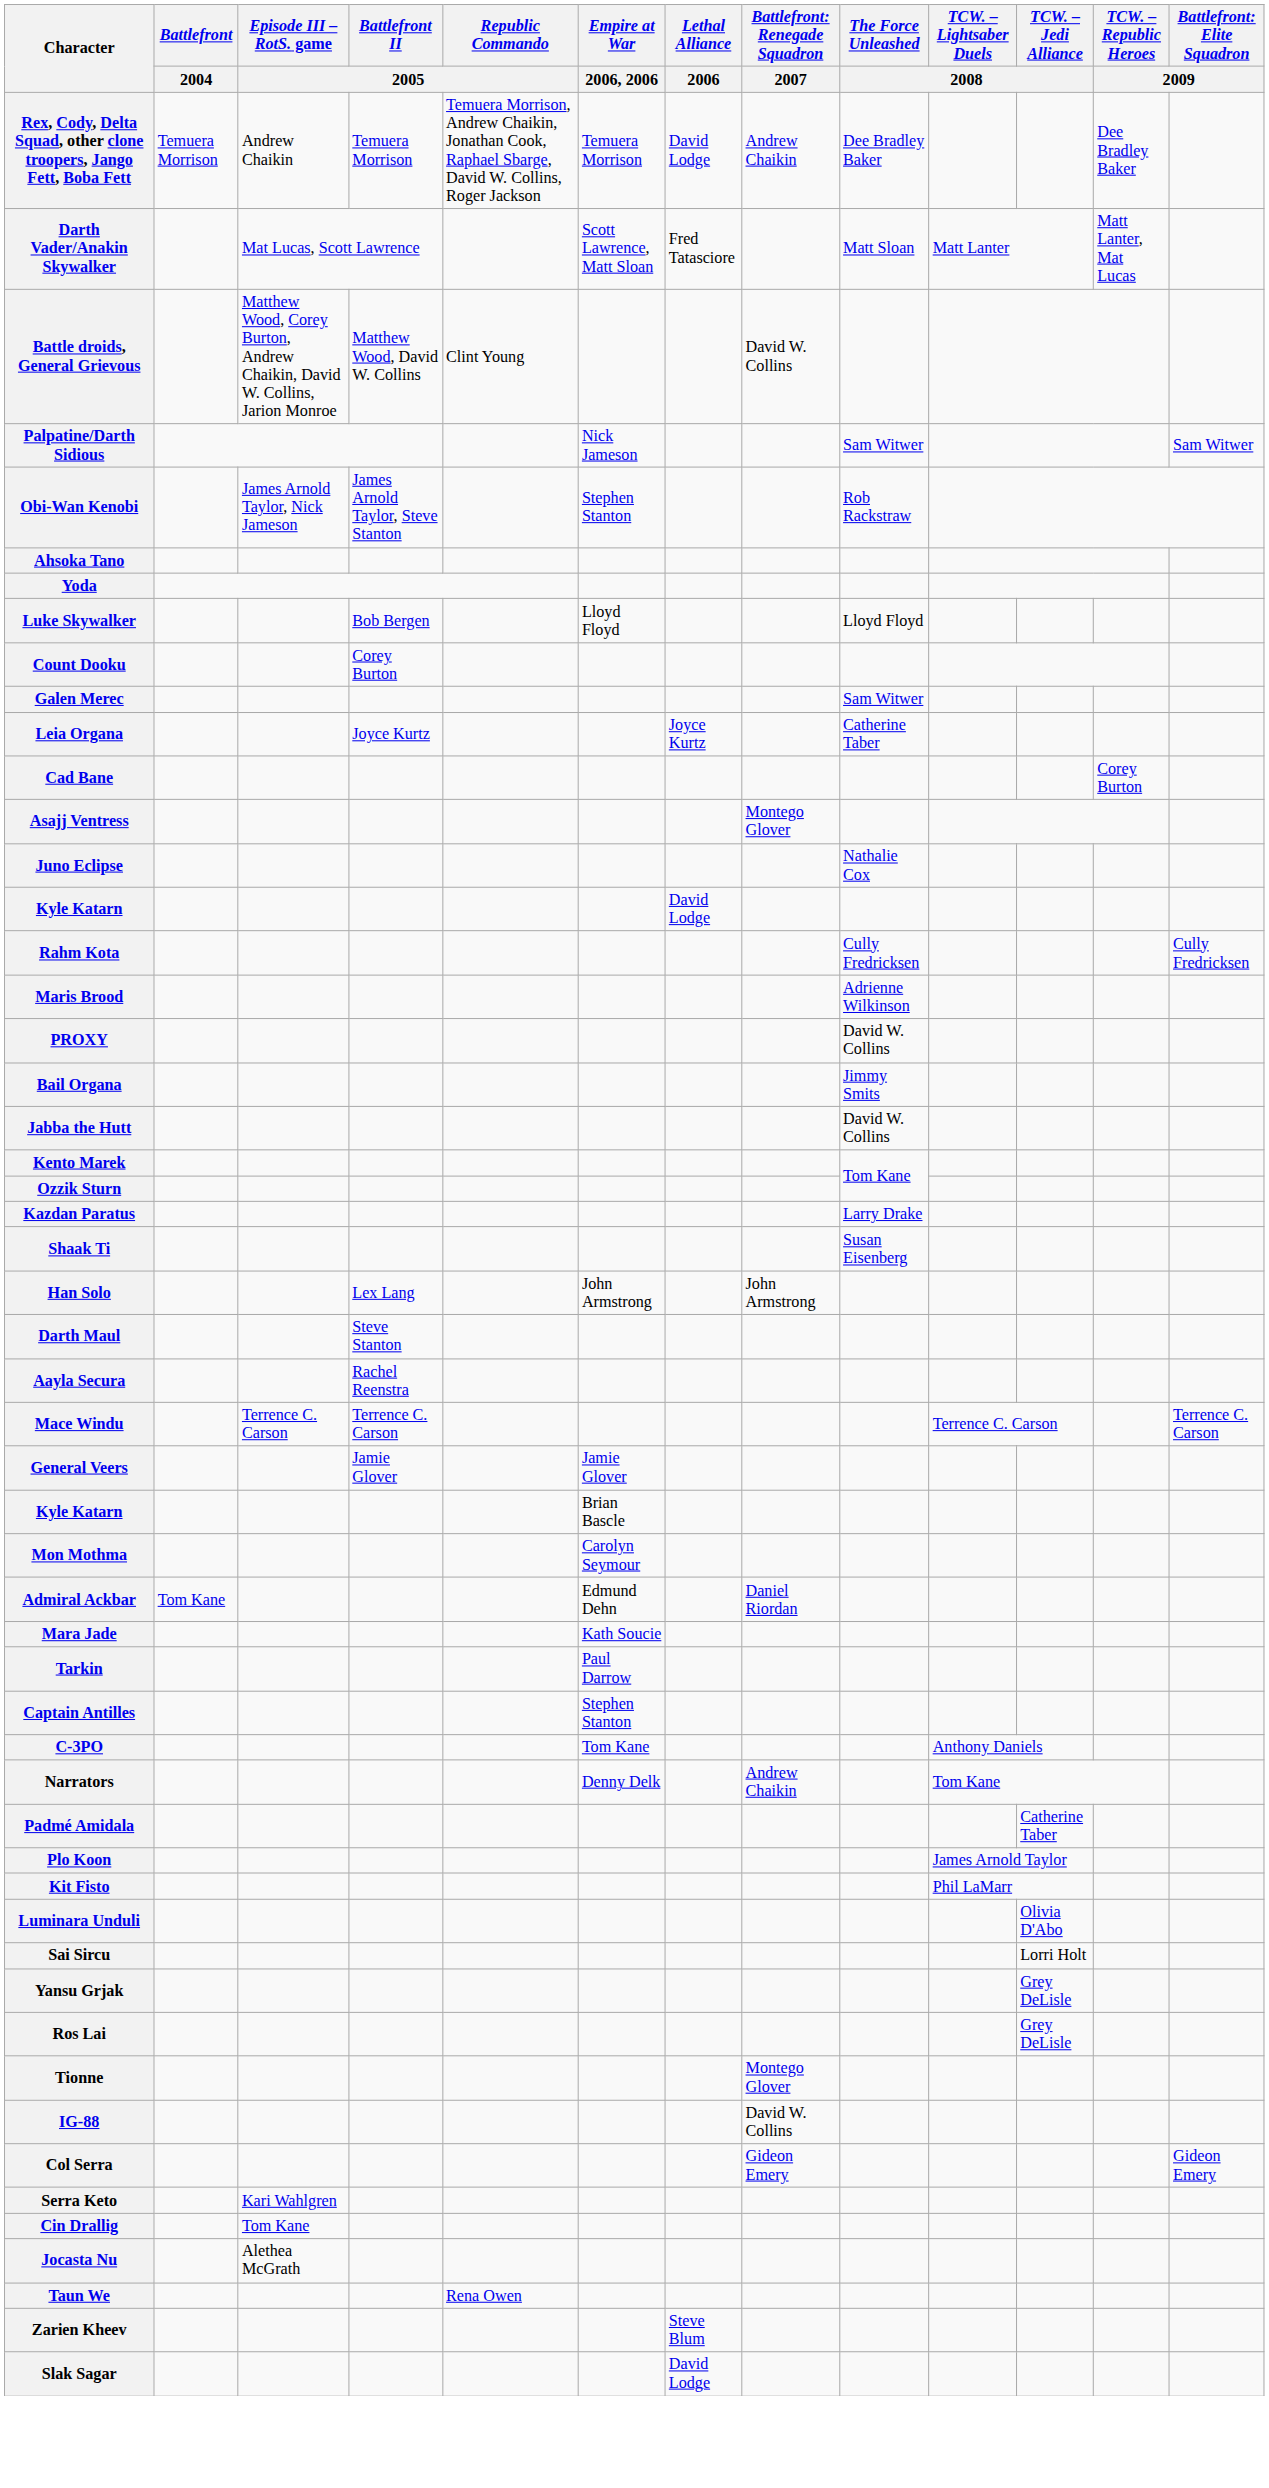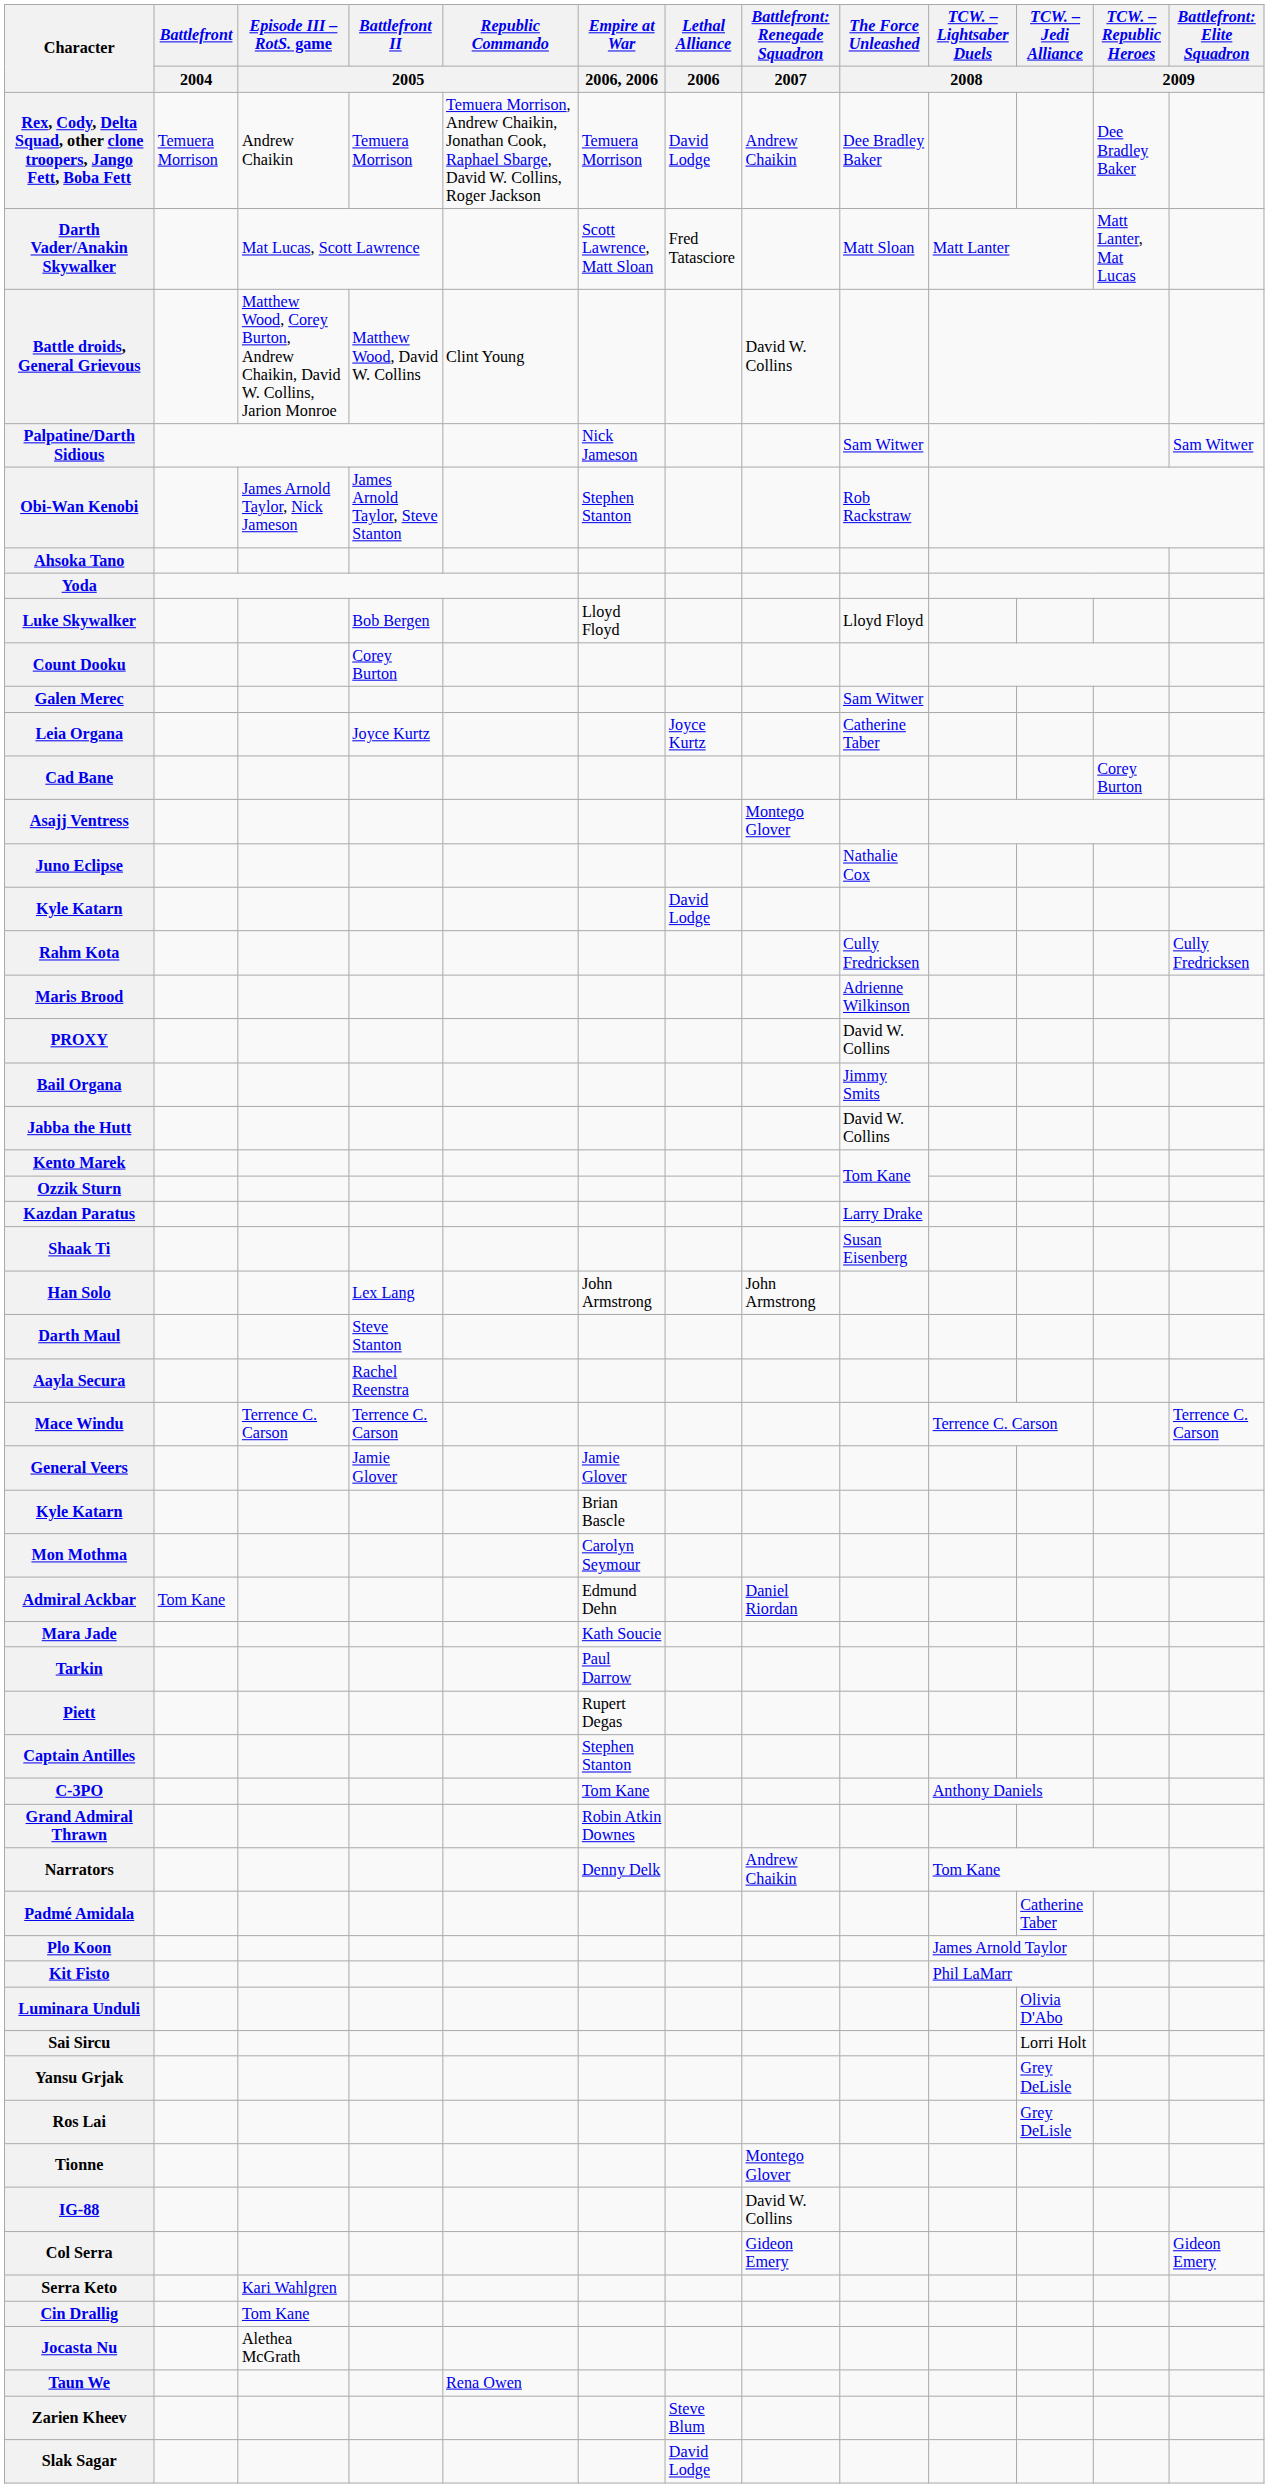+ row: Piett | Rupert Degas
+ row: Grand Admiral Thrawn | Robin Atkin Downes
